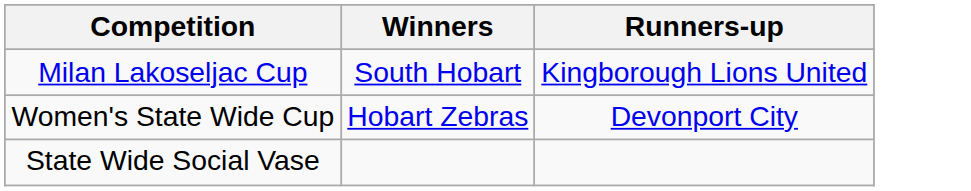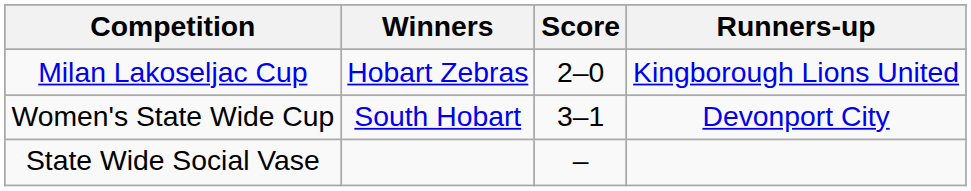+ column: Score | 2–0 | 3–1 | –
Milan Lakoseljac Cup | Winners: South Hobart -> Hobart Zebras
Women's State Wide Cup | Winners: Hobart Zebras -> South Hobart
